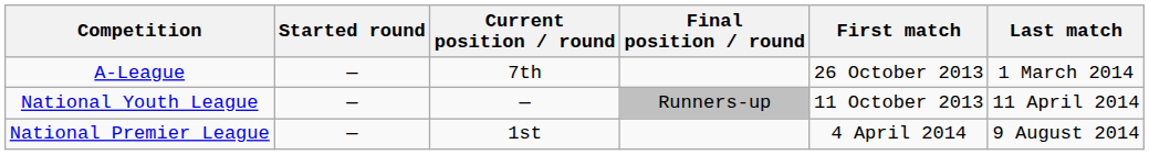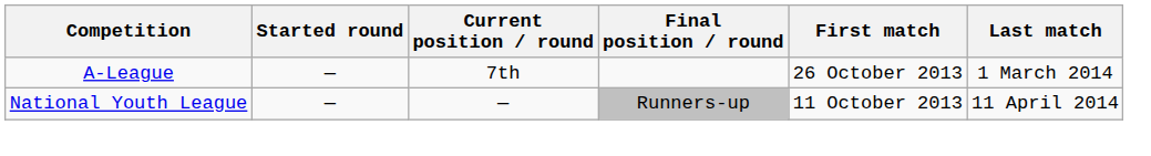- row: National Premier League | — | 1st | 4 April 2014 | 9 August 2014
